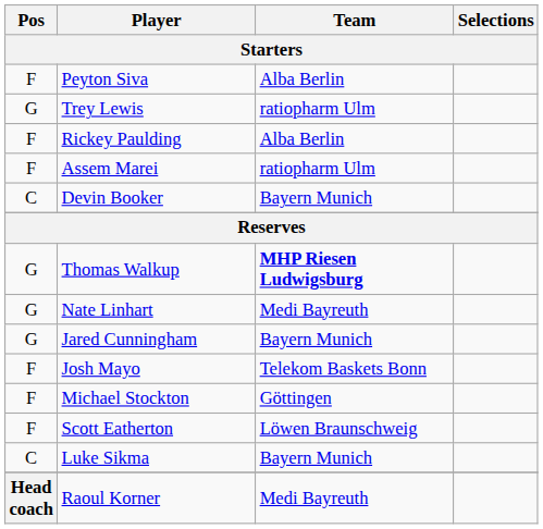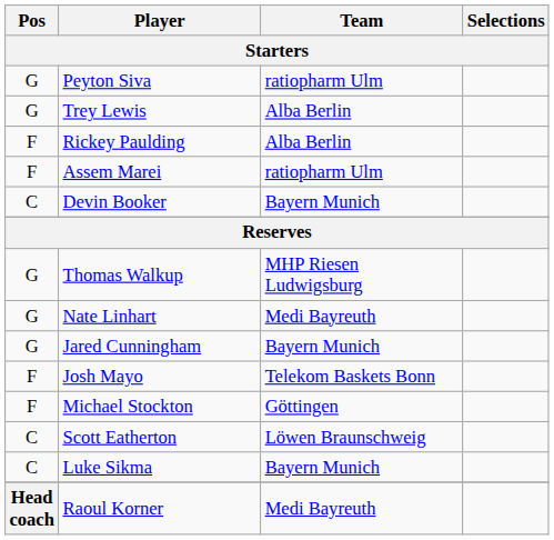Peyton Siva | Pos: F -> G
Peyton Siva | Team: Alba Berlin -> ratiopharm Ulm
Trey Lewis | Team: ratiopharm Ulm -> Alba Berlin
Thomas Walkup | Team: bold -> normal
Scott Eatherton | Pos: F -> C
